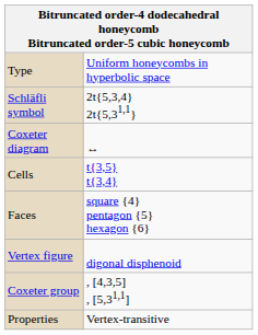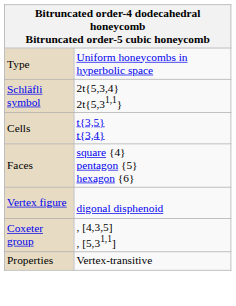- row: Coxeter diagram | ↔
